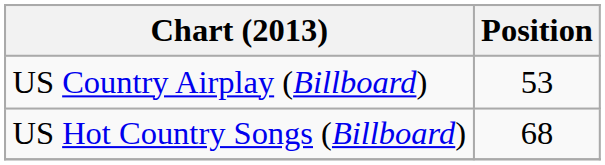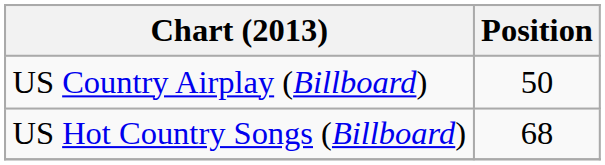US Country Airplay (Billboard) | Position: 53 -> 50
